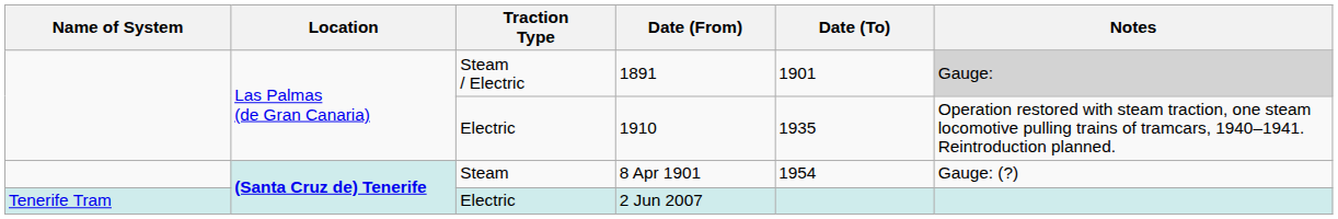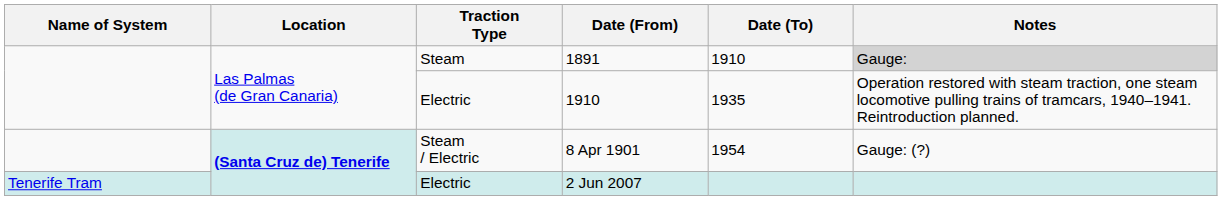1891 | Traction Type: Steam / Electric -> Steam
1891 | Date (To): 1901 -> 1910
8 Apr 1901 | Traction Type: Steam -> Steam / Electric
